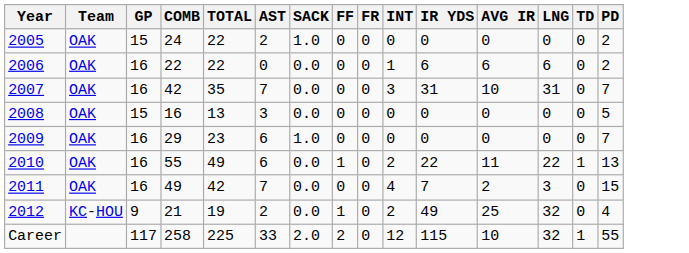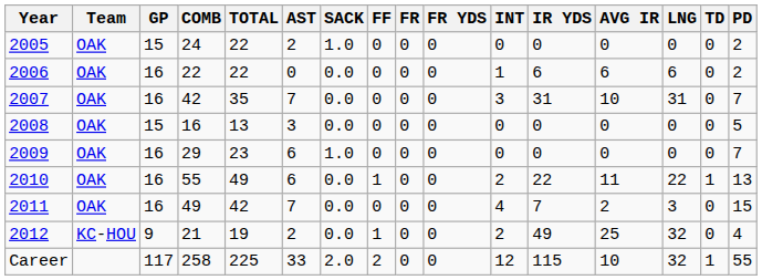+ column: FR YDS | 0 | 0 | 0 | 0 | 0 | 0 | 0 | 0 | 0
